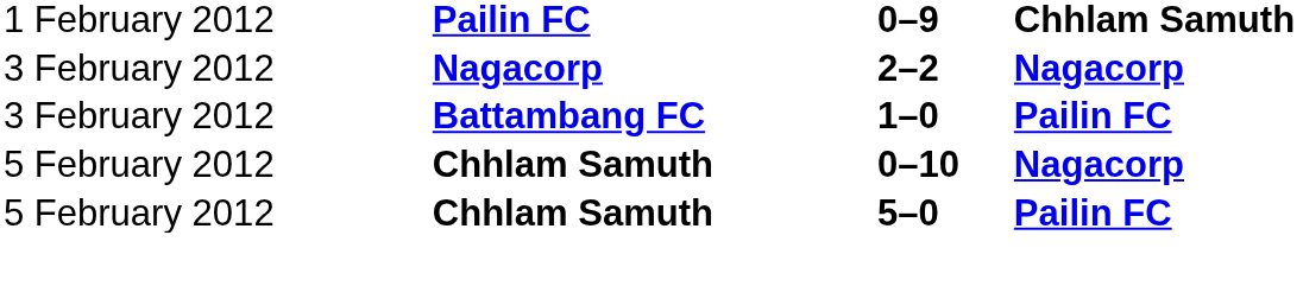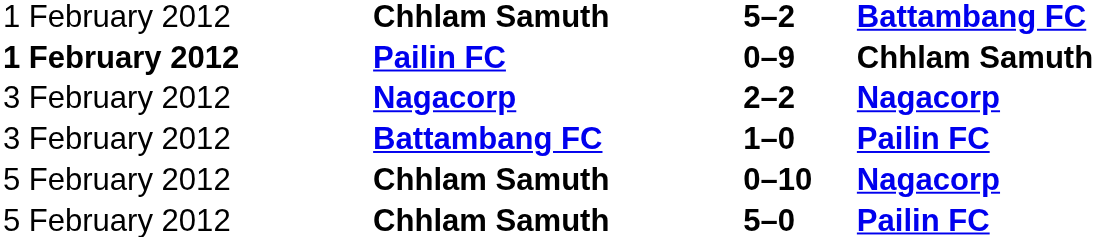+ row: 1 February 2012 | Chhlam Samuth | 5–2 | Battambang FC
0–9 | column 1: normal -> bold
